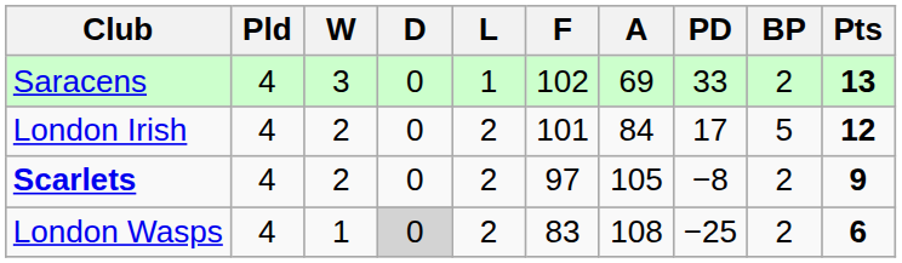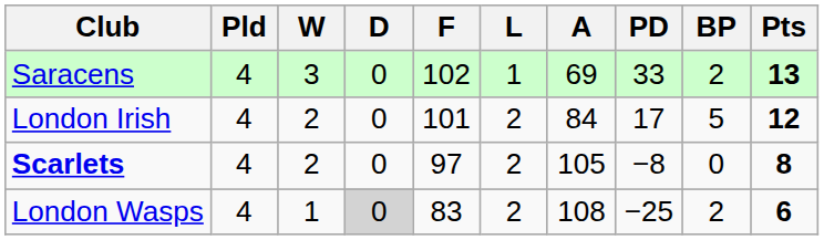columns swapped: L <-> F
Scarlets | BP: 2 -> 0
Scarlets | Pts: 9 -> 8
